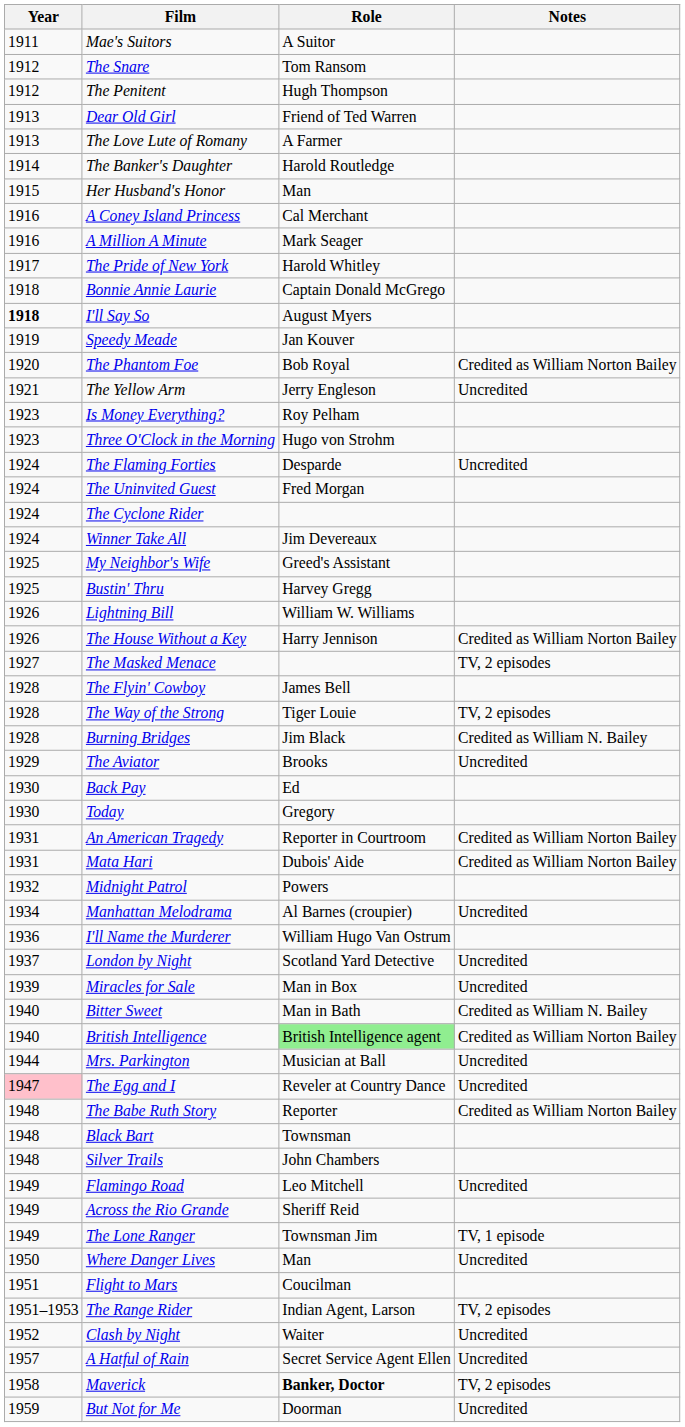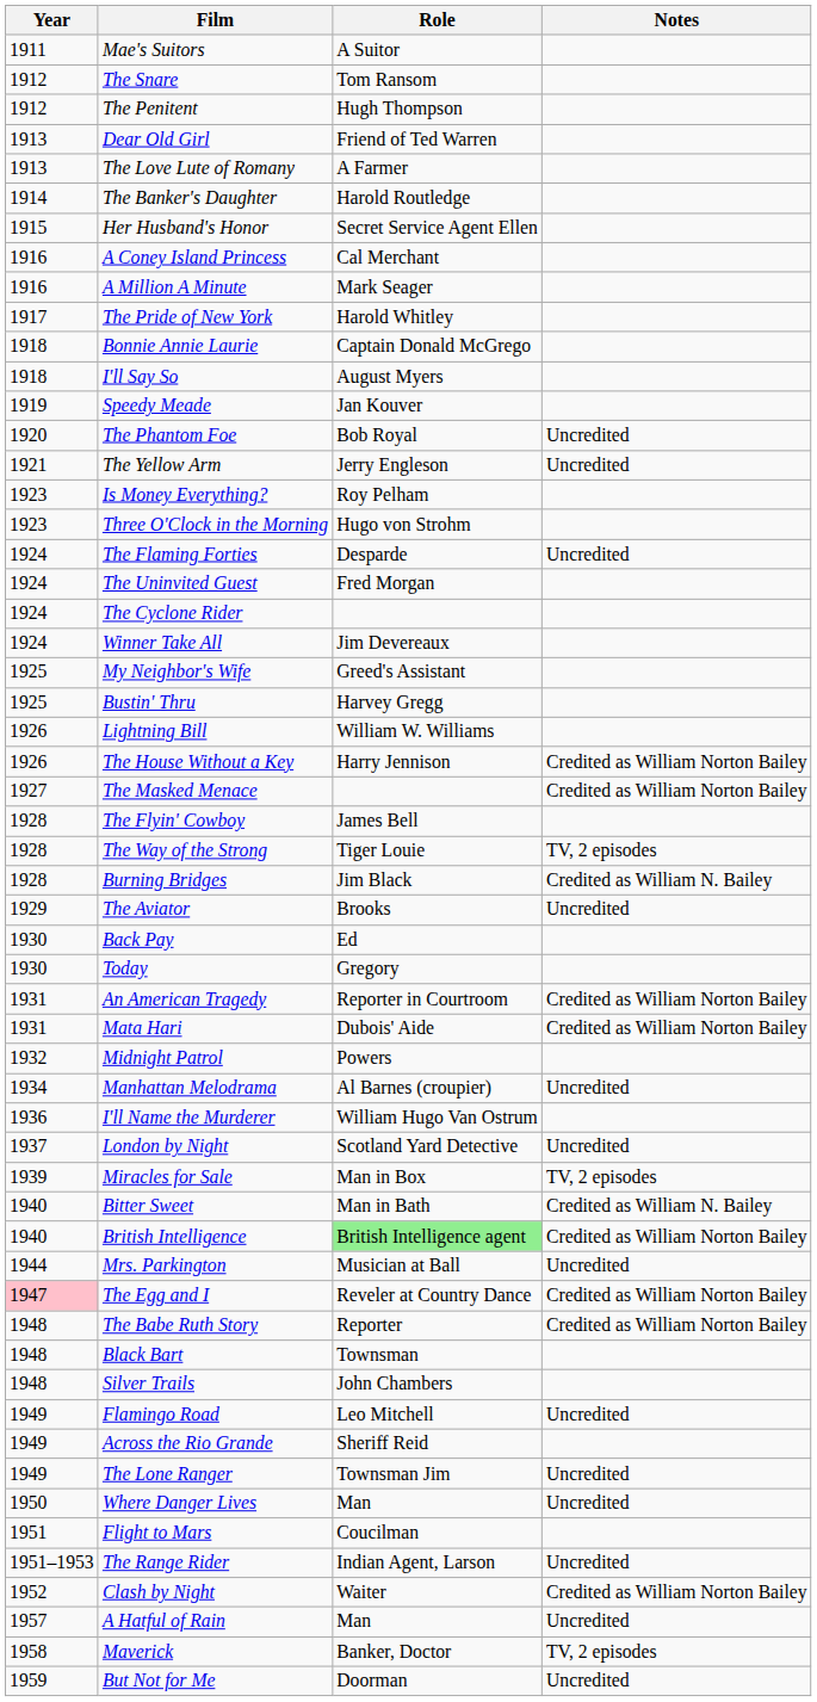Her Husband's Honor | Role: Man -> Secret Service Agent Ellen
I'll Say So | Year: bold -> normal
The Phantom Foe | Notes: Credited as William Norton Bailey -> Uncredited
The Masked Menace | Notes: TV, 2 episodes -> Credited as William Norton Bailey
Miracles for Sale | Notes: Uncredited -> TV, 2 episodes
The Egg and I | Notes: Uncredited -> Credited as William Norton Bailey
The Lone Ranger | Notes: TV, 1 episode -> Uncredited
The Range Rider | Notes: TV, 2 episodes -> Uncredited
Clash by Night | Notes: Uncredited -> Credited as William Norton Bailey
A Hatful of Rain | Role: Secret Service Agent Ellen -> Man
Maverick | Role: bold -> normal
